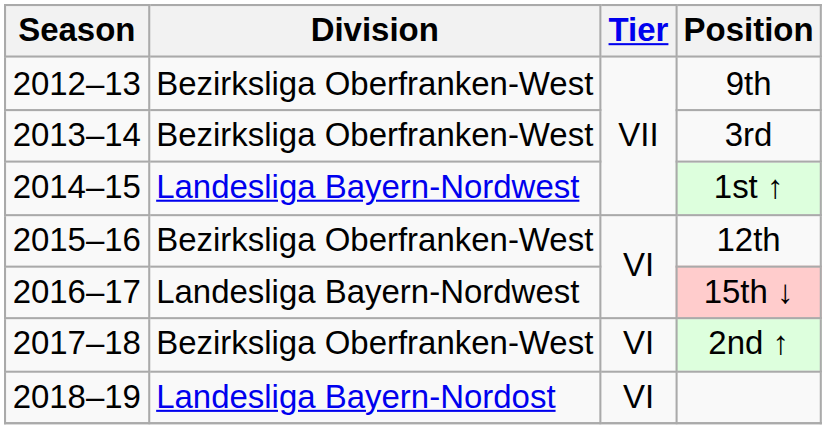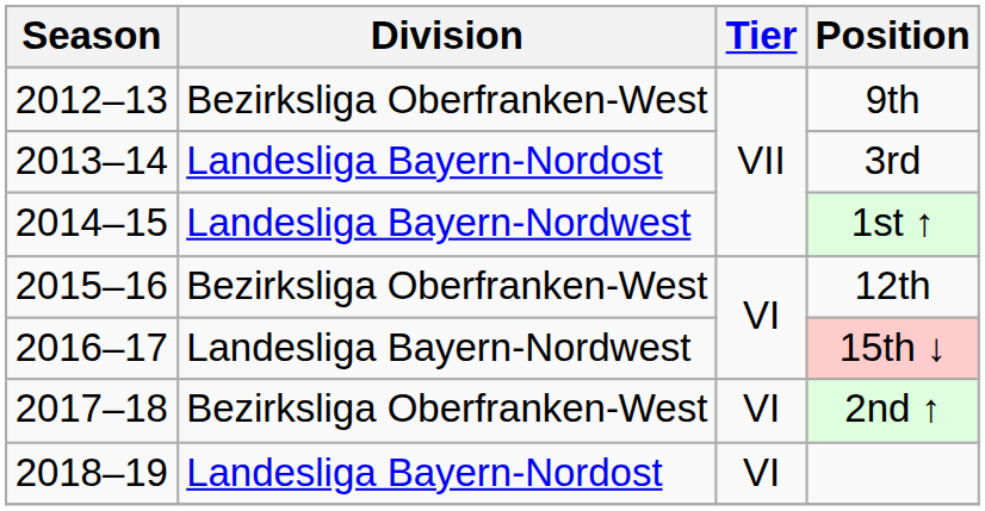3rd | Division: Bezirksliga Oberfranken-West -> Landesliga Bayern-Nordost
